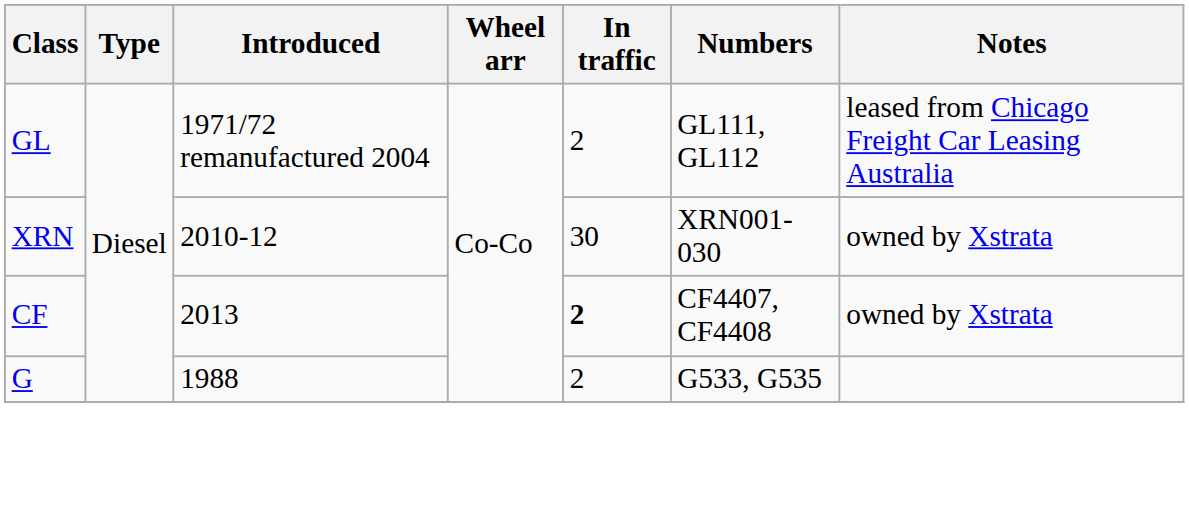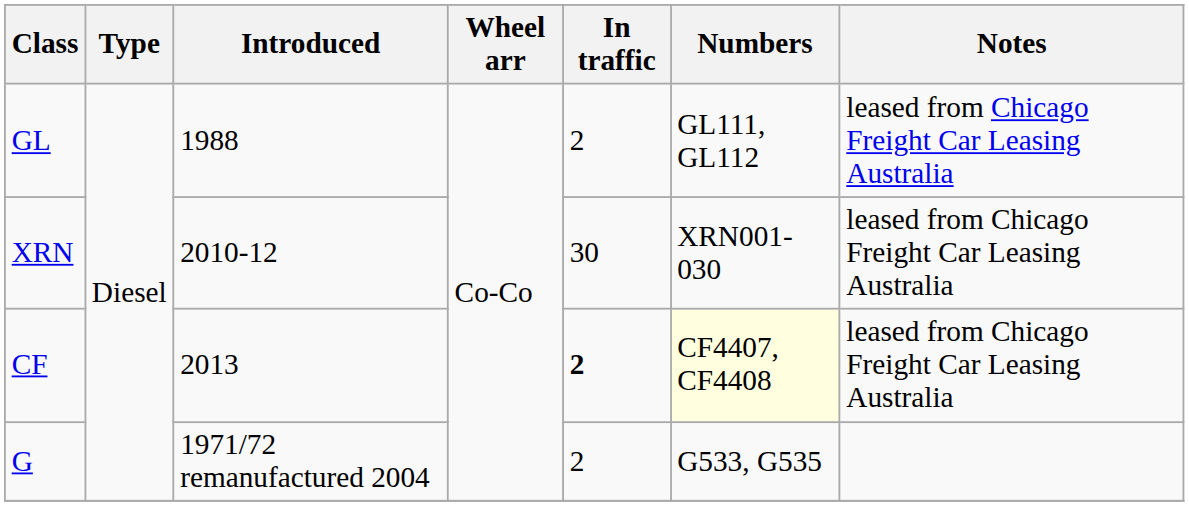GL | Introduced: 1971/72 remanufactured 2004 -> 1988
XRN | Notes: owned by Xstrata -> leased from Chicago Freight Car Leasing Australia
CF | Numbers: no background -> lightyellow background
CF | Notes: owned by Xstrata -> leased from Chicago Freight Car Leasing Australia
G | Introduced: 1988 -> 1971/72 remanufactured 2004
